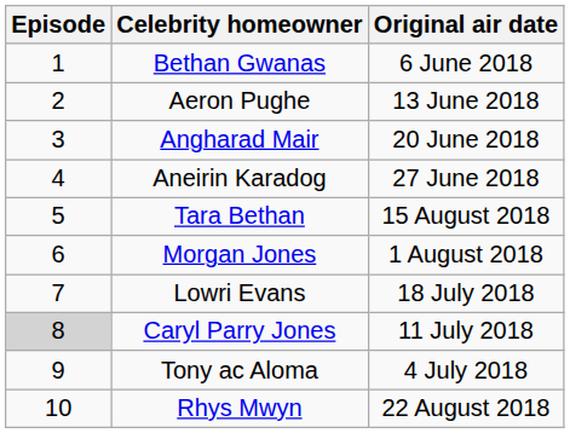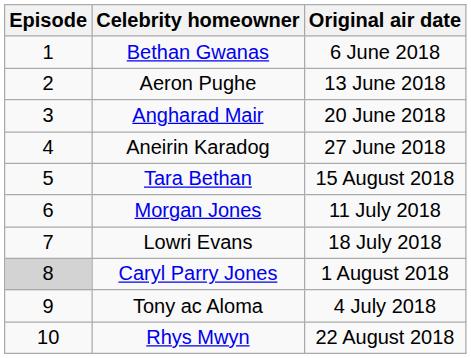Morgan Jones | Original air date: 1 August 2018 -> 11 July 2018
Caryl Parry Jones | Original air date: 11 July 2018 -> 1 August 2018
